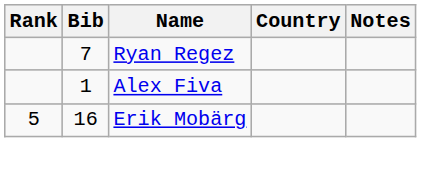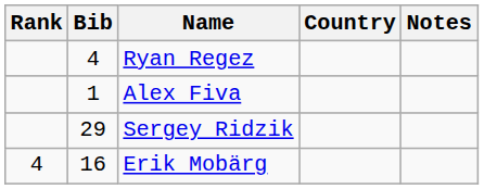Ryan Regez | Bib: 7 -> 4
+ row: 29 | Sergey Ridzik
Erik Mobärg | Rank: 5 -> 4
